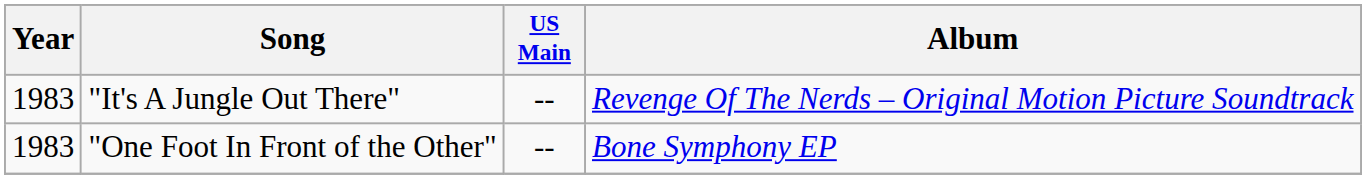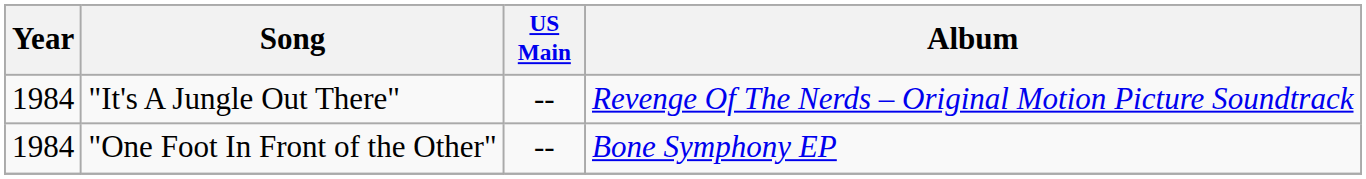"It's A Jungle Out There" | Year: 1983 -> 1984
"One Foot In Front of the Other" | Year: 1983 -> 1984
